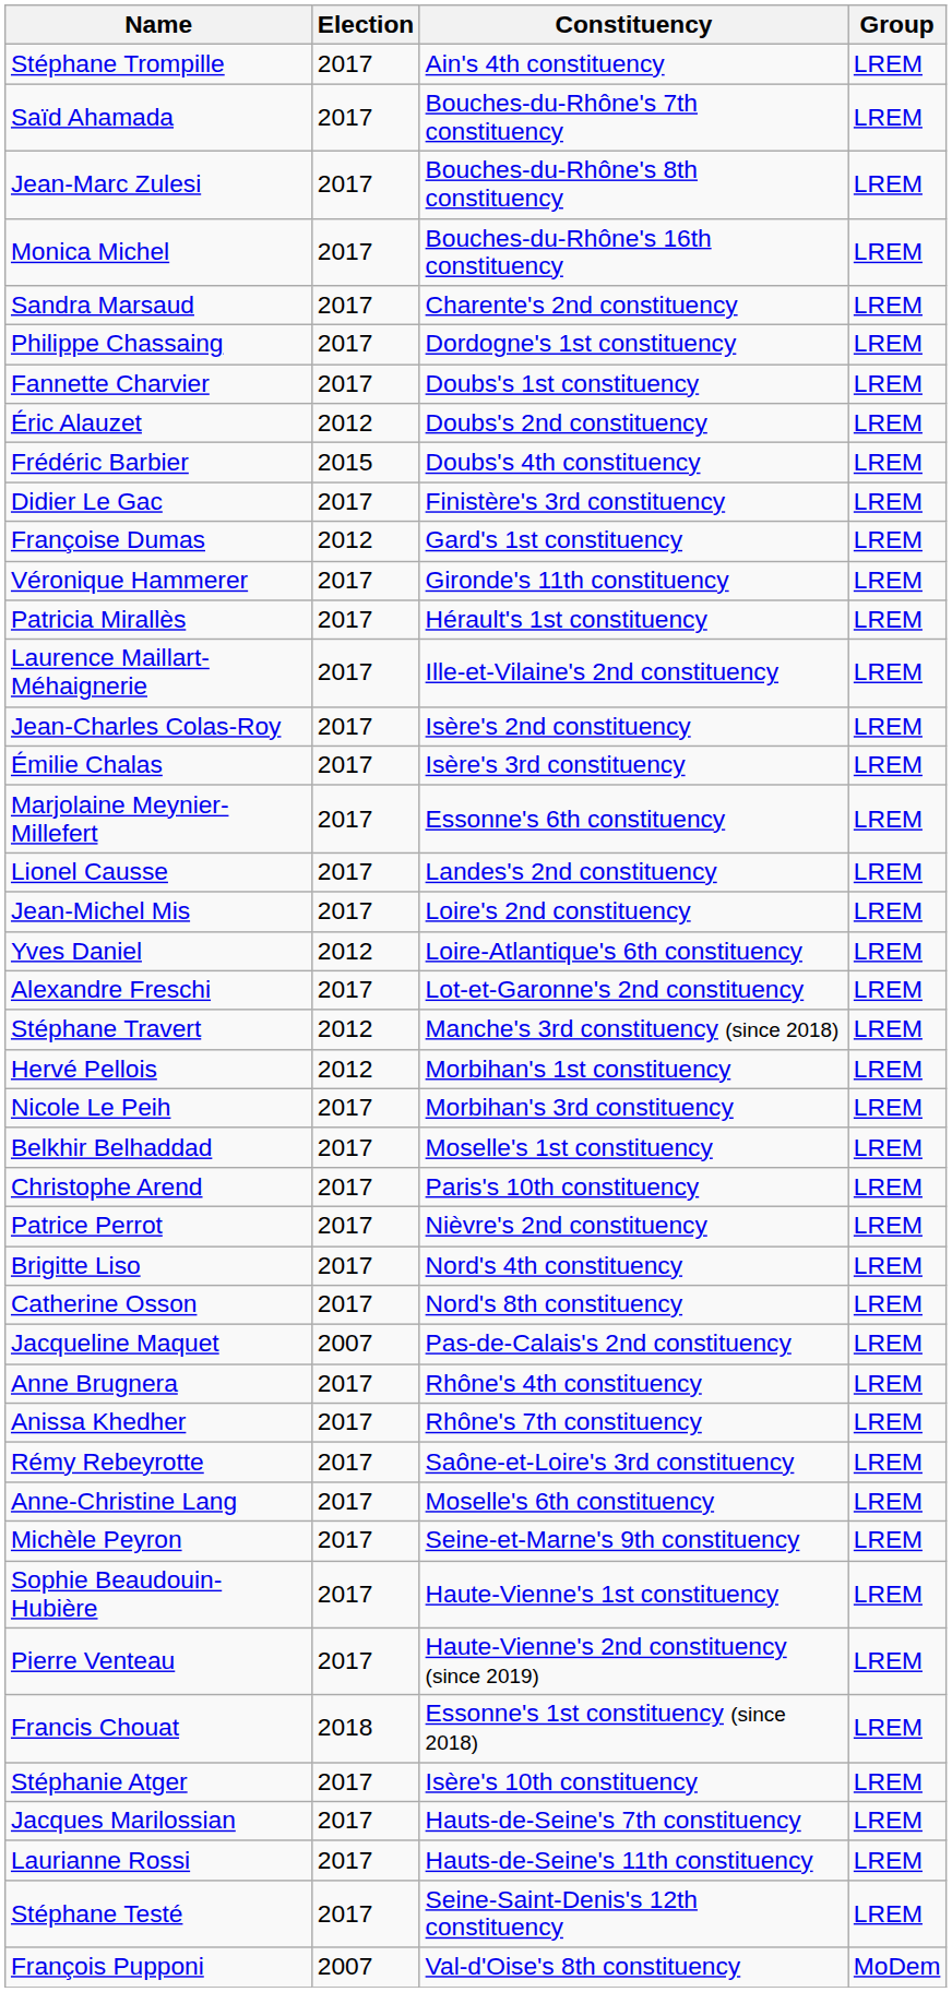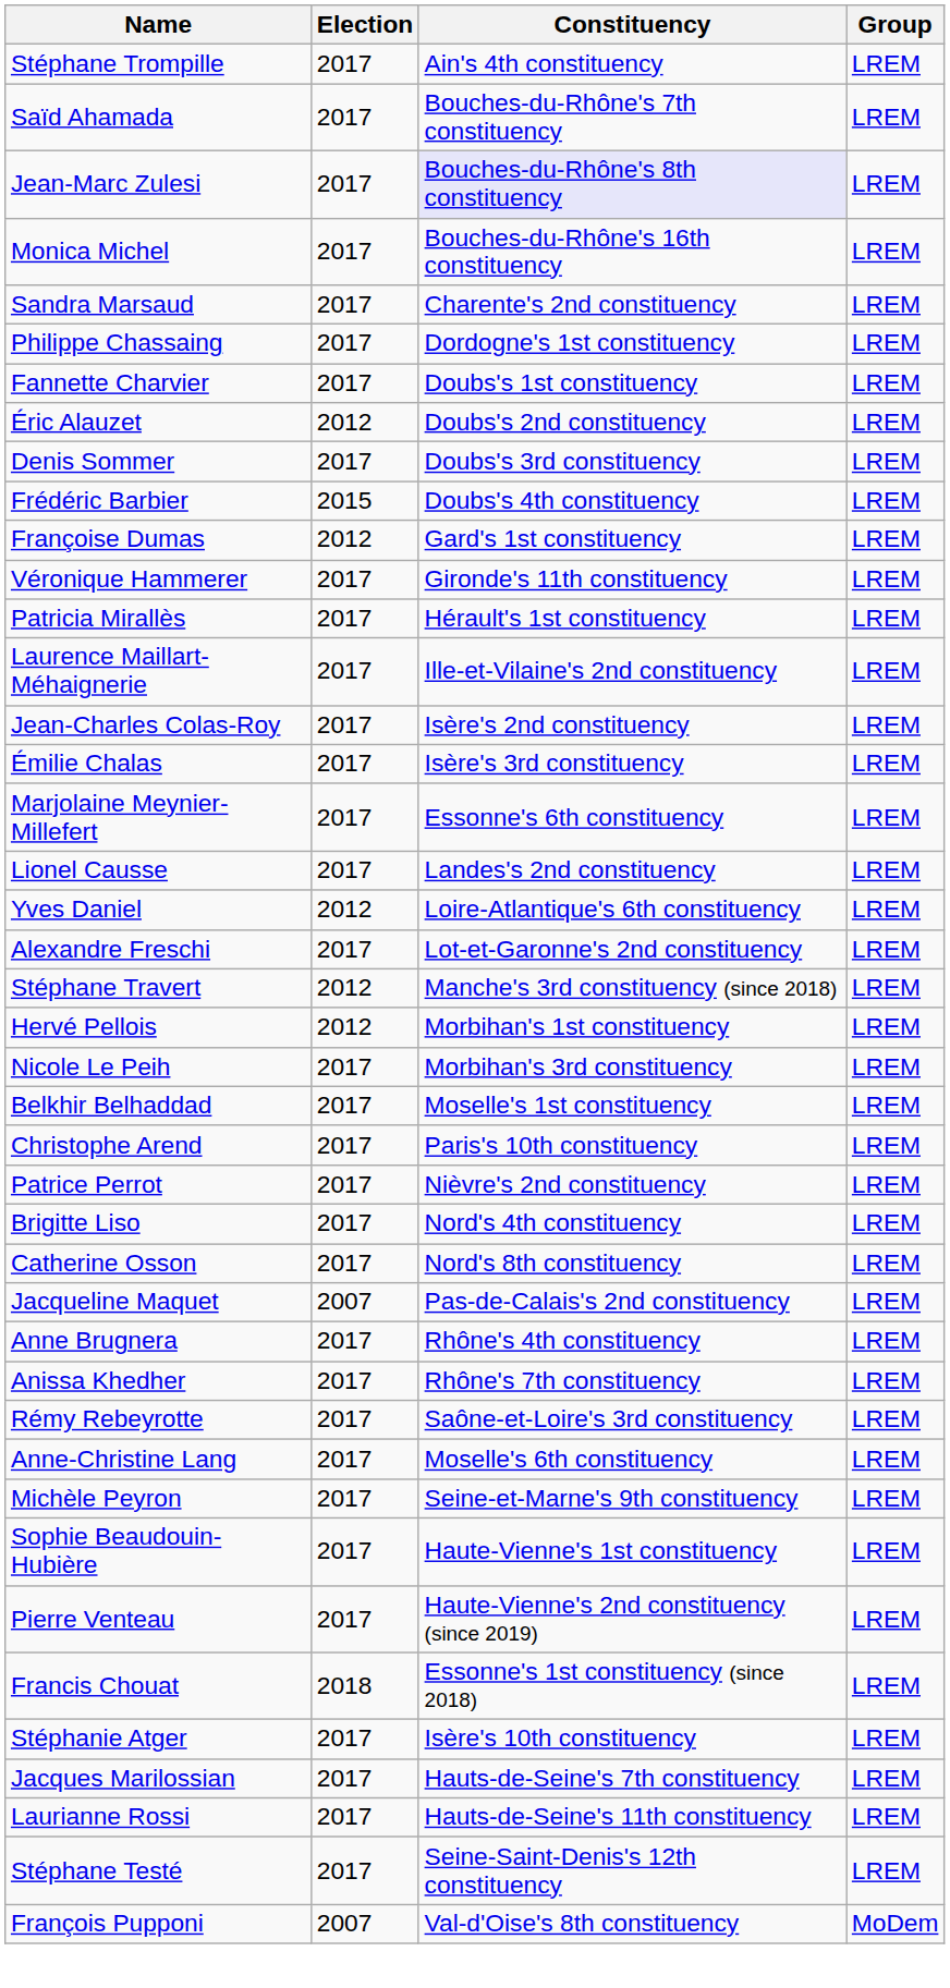Jean-Marc Zulesi | Constituency: no background -> lavender background
+ row: Denis Sommer | 2017 | Doubs's 3rd constituency | LREM
- row: Didier Le Gac | 2017 | Finistère's 3rd constituency | LREM
- row: Jean-Michel Mis | 2017 | Loire's 2nd constituency | LREM
